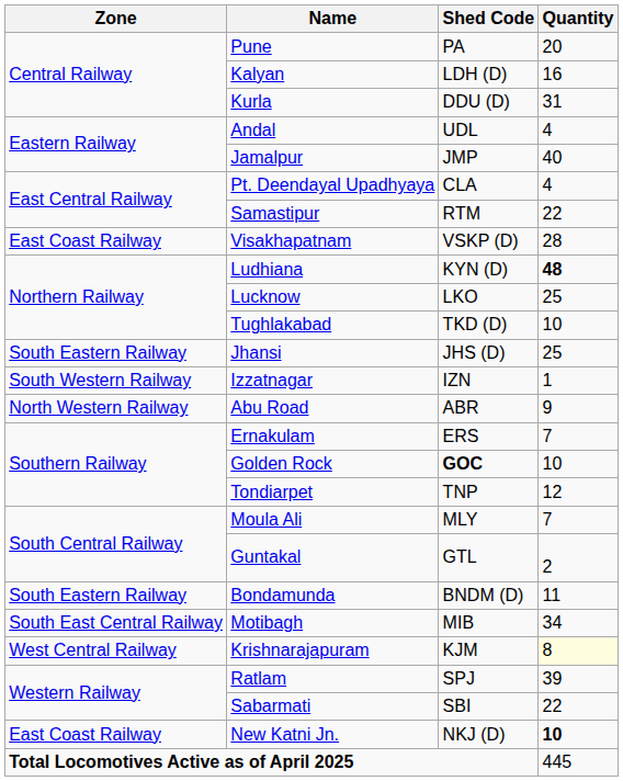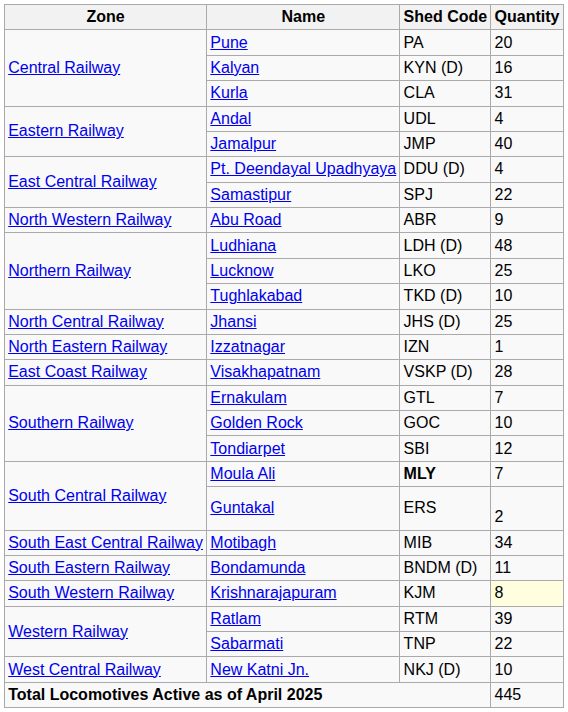Kalyan | Shed Code: LDH (D) -> KYN (D)
Kurla | Shed Code: DDU (D) -> CLA
Pt. Deendayal Upadhyaya | Shed Code: CLA -> DDU (D)
Samastipur | Shed Code: RTM -> SPJ
rows swapped: Visakhapatnam <-> Abu Road
Ludhiana | Shed Code: KYN (D) -> LDH (D)
Ludhiana | Quantity: bold -> normal
Jhansi | Zone: South Eastern Railway -> North Central Railway
Izzatnagar | Zone: South Western Railway -> North Eastern Railway
Ernakulam | Shed Code: ERS -> GTL
Golden Rock | Shed Code: bold -> normal
Tondiarpet | Shed Code: TNP -> SBI
Moula Ali | Shed Code: normal -> bold
Guntakal | Shed Code: GTL -> ERS
rows swapped: Bondamunda <-> Motibagh
Krishnarajapuram | Zone: West Central Railway -> South Western Railway
Ratlam | Shed Code: SPJ -> RTM
Sabarmati | Shed Code: SBI -> TNP
New Katni Jn. | Zone: East Coast Railway -> West Central Railway
New Katni Jn. | Quantity: bold -> normal
